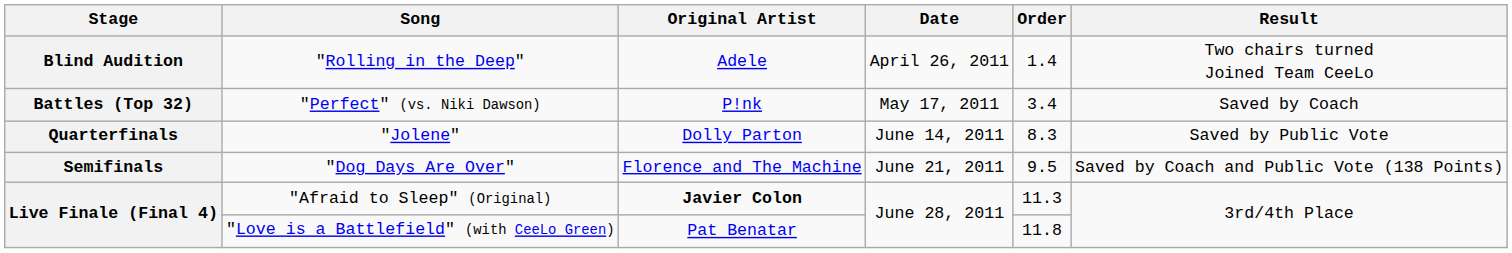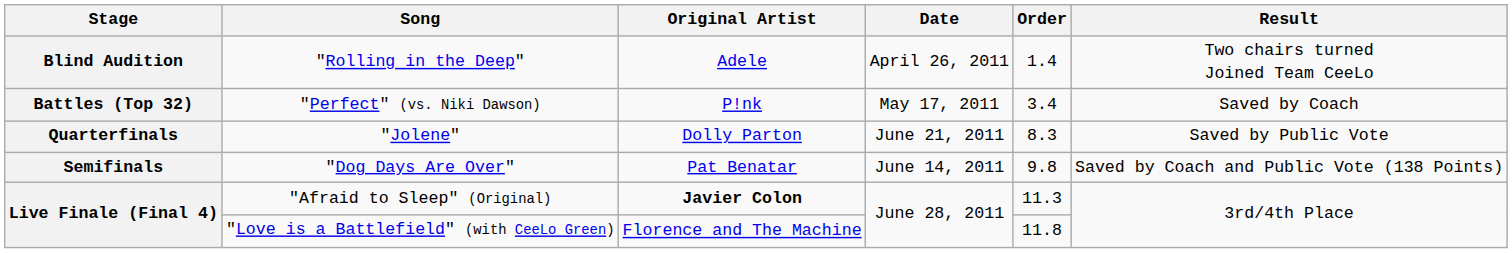"Jolene" | Date: June 14, 2011 -> June 21, 2011
"Dog Days Are Over" | Original Artist: Florence and The Machine -> Pat Benatar
"Dog Days Are Over" | Date: June 21, 2011 -> June 14, 2011
"Dog Days Are Over" | Order: 9.5 -> 9.8
"Love is a Battlefield" (with CeeLo Green) | Original Artist: Pat Benatar -> Florence and The Machine
